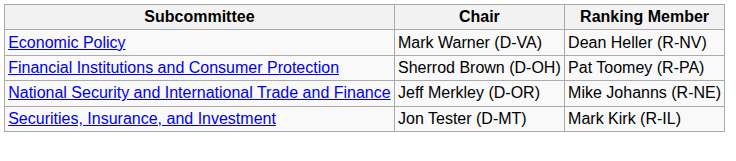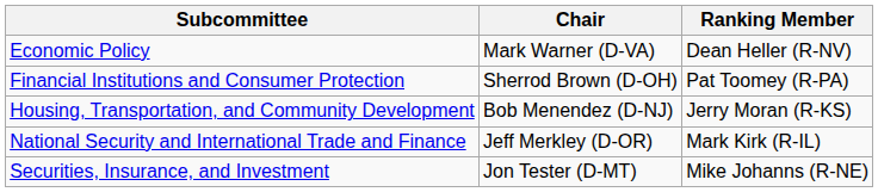+ row: Housing, Transportation, and Community Development | Bob Menendez (D-NJ) | Jerry Moran (R-KS)
National Security and International Trade and Finance | Ranking Member: Mike Johanns (R-NE) -> Mark Kirk (R-IL)
Securities, Insurance, and Investment | Ranking Member: Mark Kirk (R-IL) -> Mike Johanns (R-NE)
